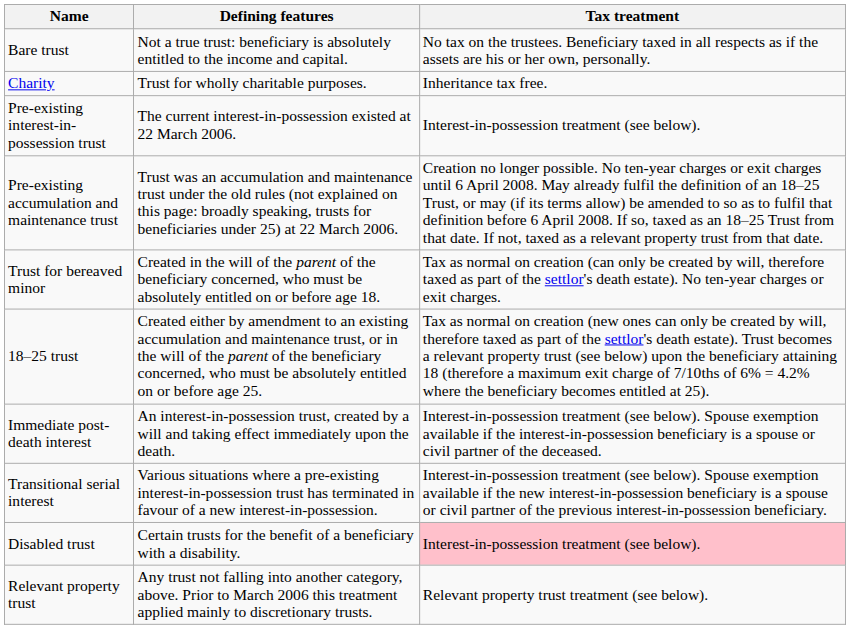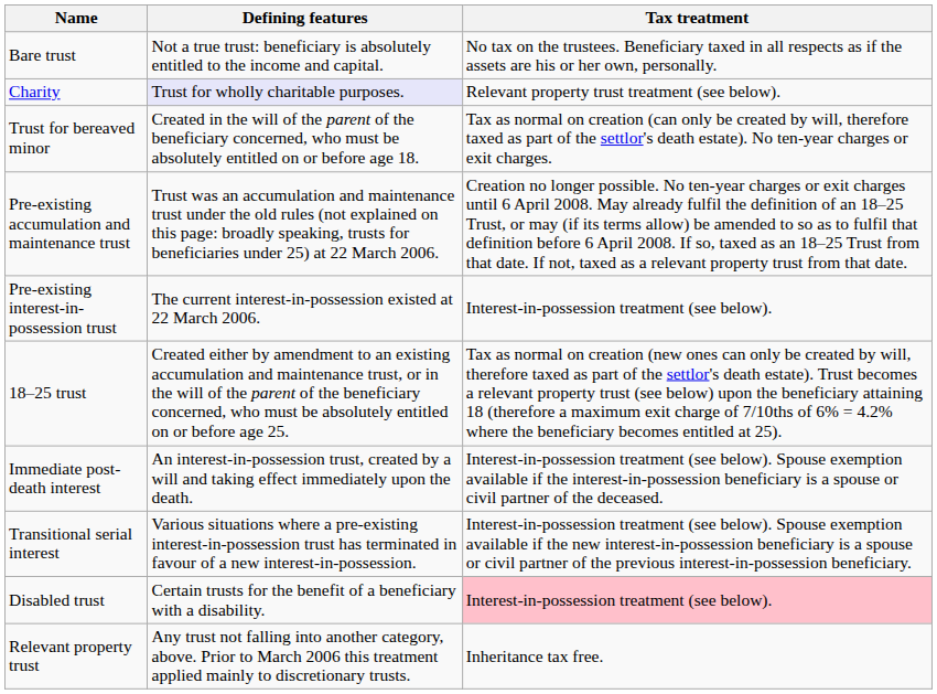Charity | Defining features: no background -> lavender background
Charity | Tax treatment: Inheritance tax free. -> Relevant property trust treatment (see below).
rows swapped: Pre-existing interest-in-possession trust <-> Trust for bereaved minor
Relevant property trust | Tax treatment: Relevant property trust treatment (see below). -> Inheritance tax free.
